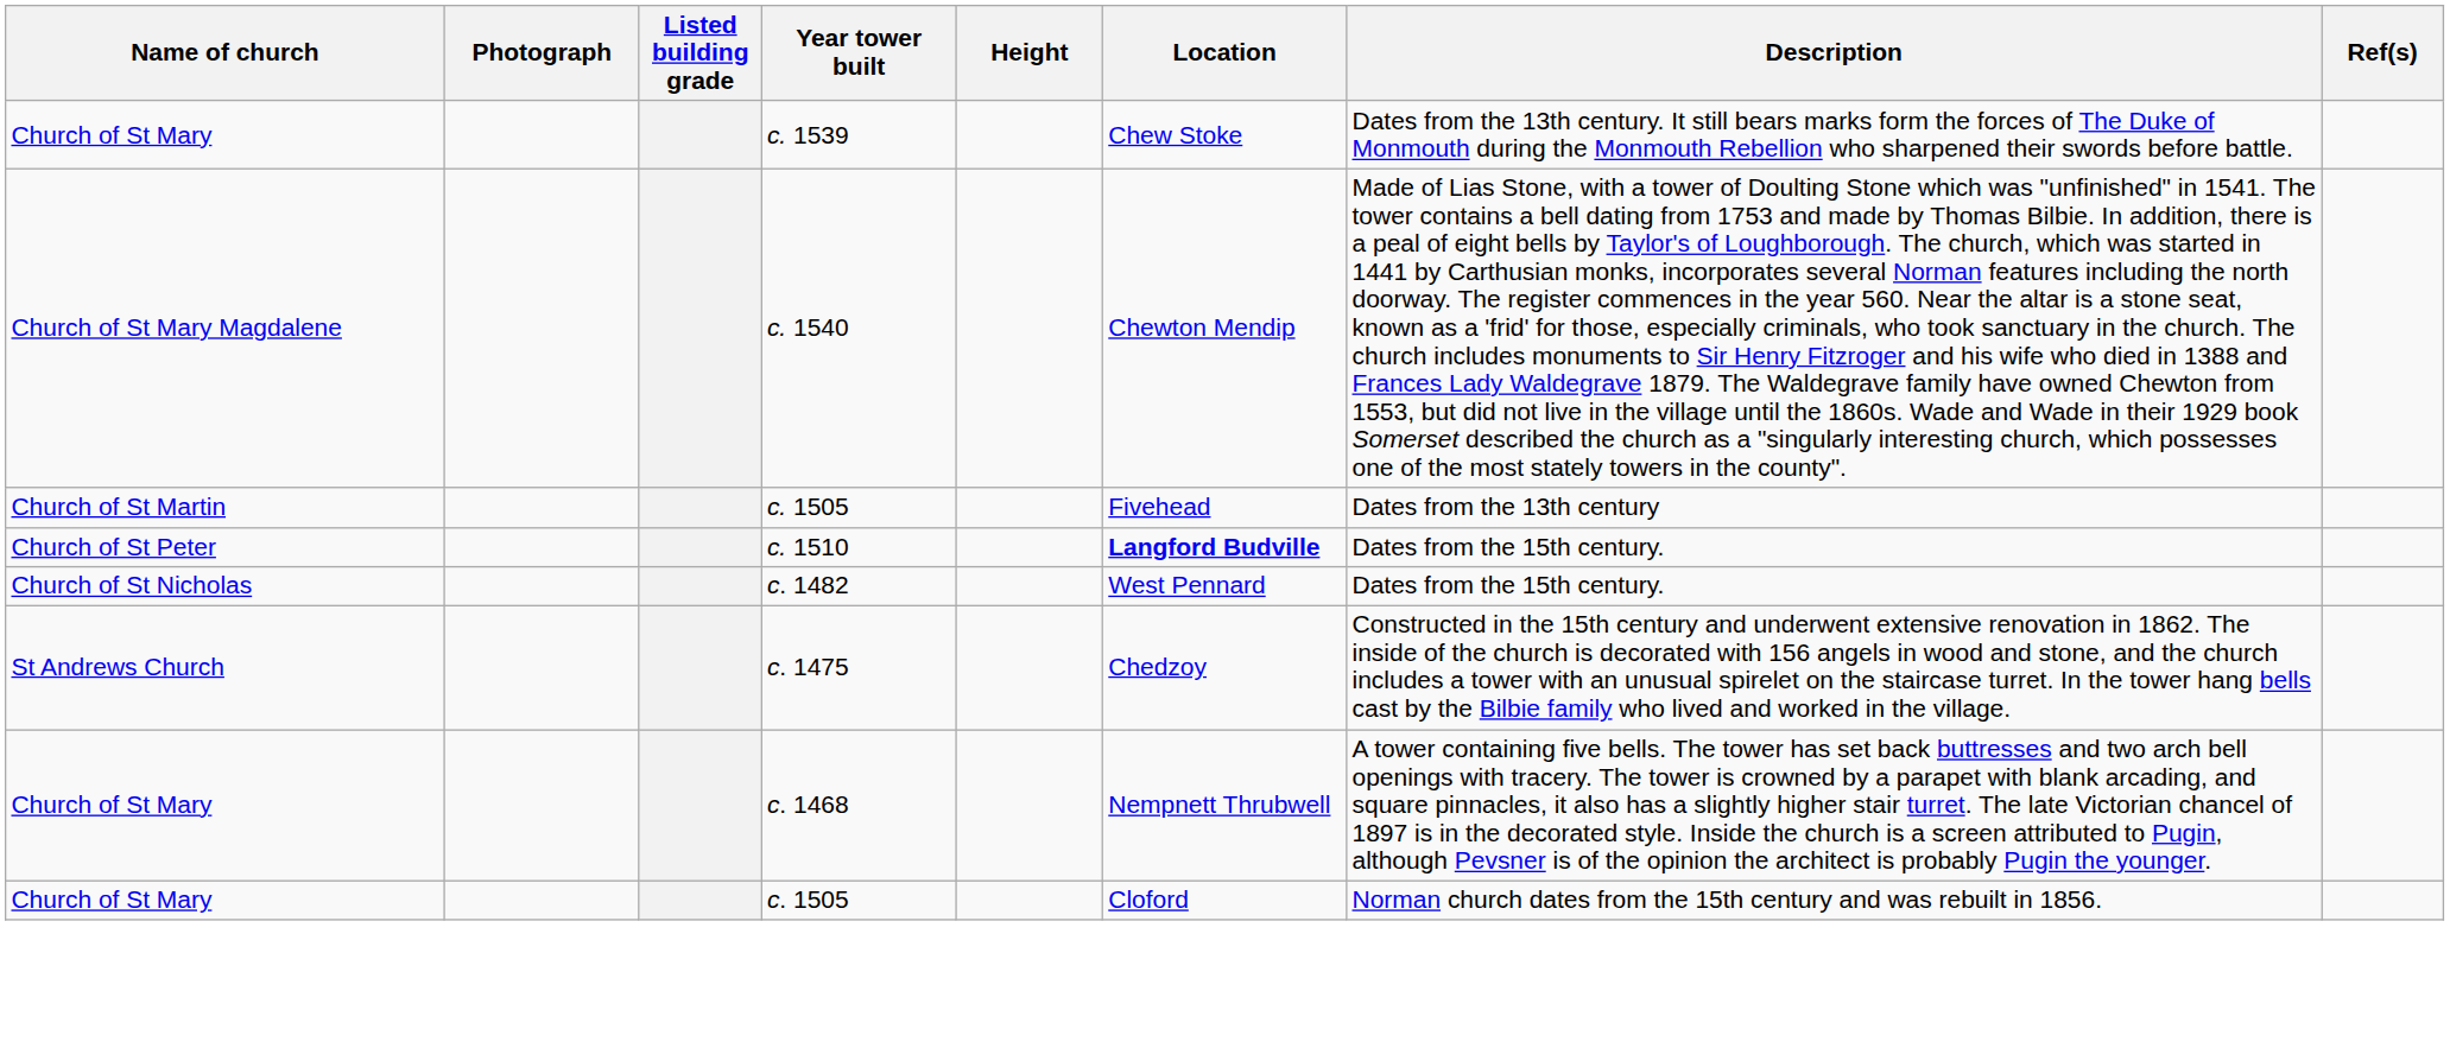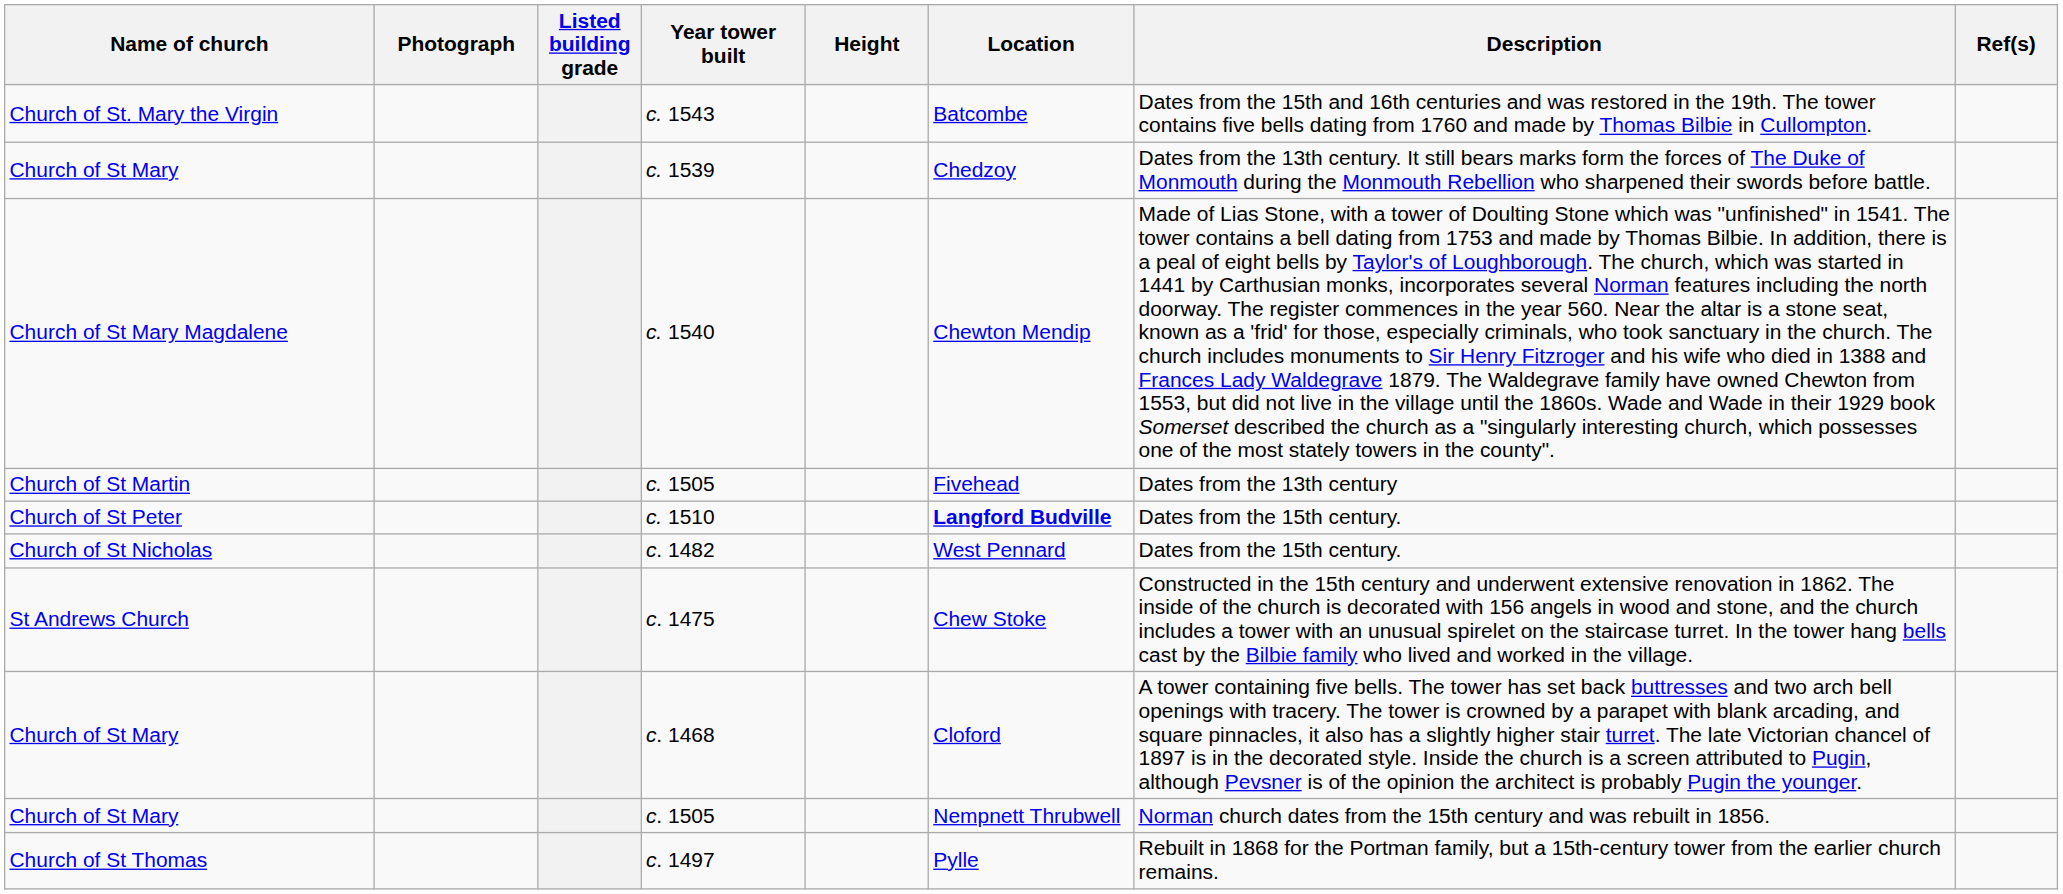+ row: Church of St. Mary the Virgin | c. 1543 | Batcombe | Dates from the 15th and 16th centuries and was restored in the 19th. The tower contains five bells dating from 1760 and made by Thomas Bilbie in Cullompton.
c. 1539 | Location: Chew Stoke -> Chedzoy
c. 1475 | Location: Chedzoy -> Chew Stoke
c. 1468 | Location: Nempnett Thrubwell -> Cloford
Church of St Mary / c. 1505 | Location: Cloford -> Nempnett Thrubwell
+ row: Church of St Thomas | c. 1497 | Pylle | Rebuilt in 1868 for the Portman family, but a 15th-century tower from the earlier church remains.
